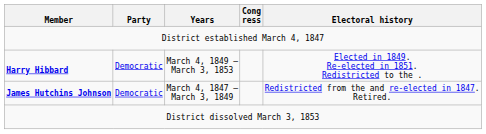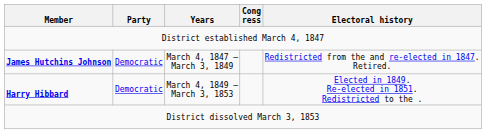rows swapped: James Hutchins Johnson <-> Harry Hibbard
